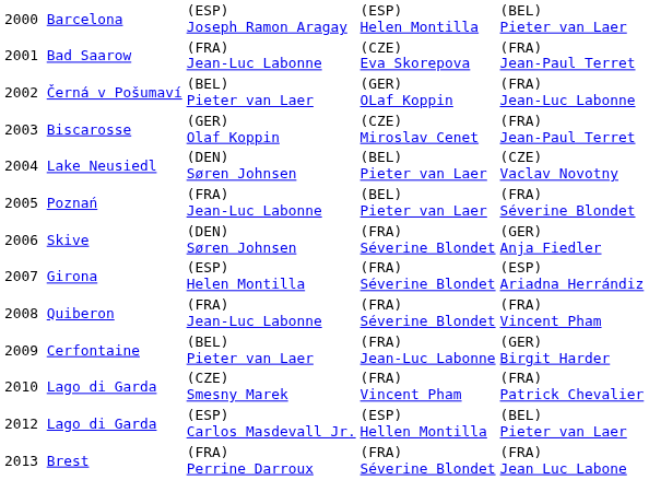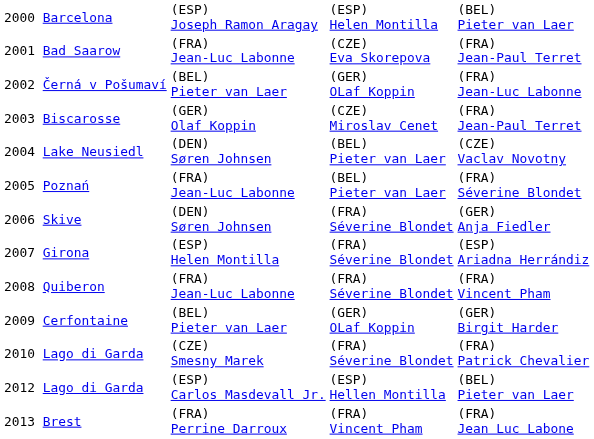2009 Cerfontaine | column 3: (FRA) Jean-Luc Labonne -> (GER) OLaf Koppin
2010 Lago di Garda | column 3: (FRA) Vincent Pham -> (FRA) Séverine Blondet
2013 Brest | column 3: (FRA) Séverine Blondet -> (FRA) Vincent Pham
